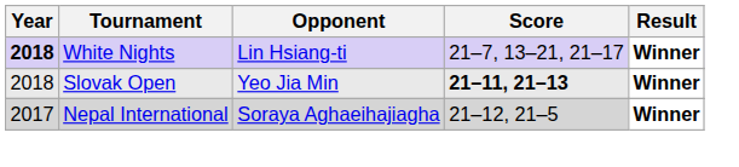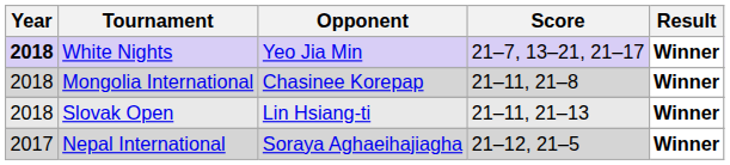White Nights | Opponent: Lin Hsiang-ti -> Yeo Jia Min
+ row: 2018 | Mongolia International | Chasinee Korepap | 21–11, 21–8 | Winner
Slovak Open | Opponent: Yeo Jia Min -> Lin Hsiang-ti
Slovak Open | Score: bold -> normal
